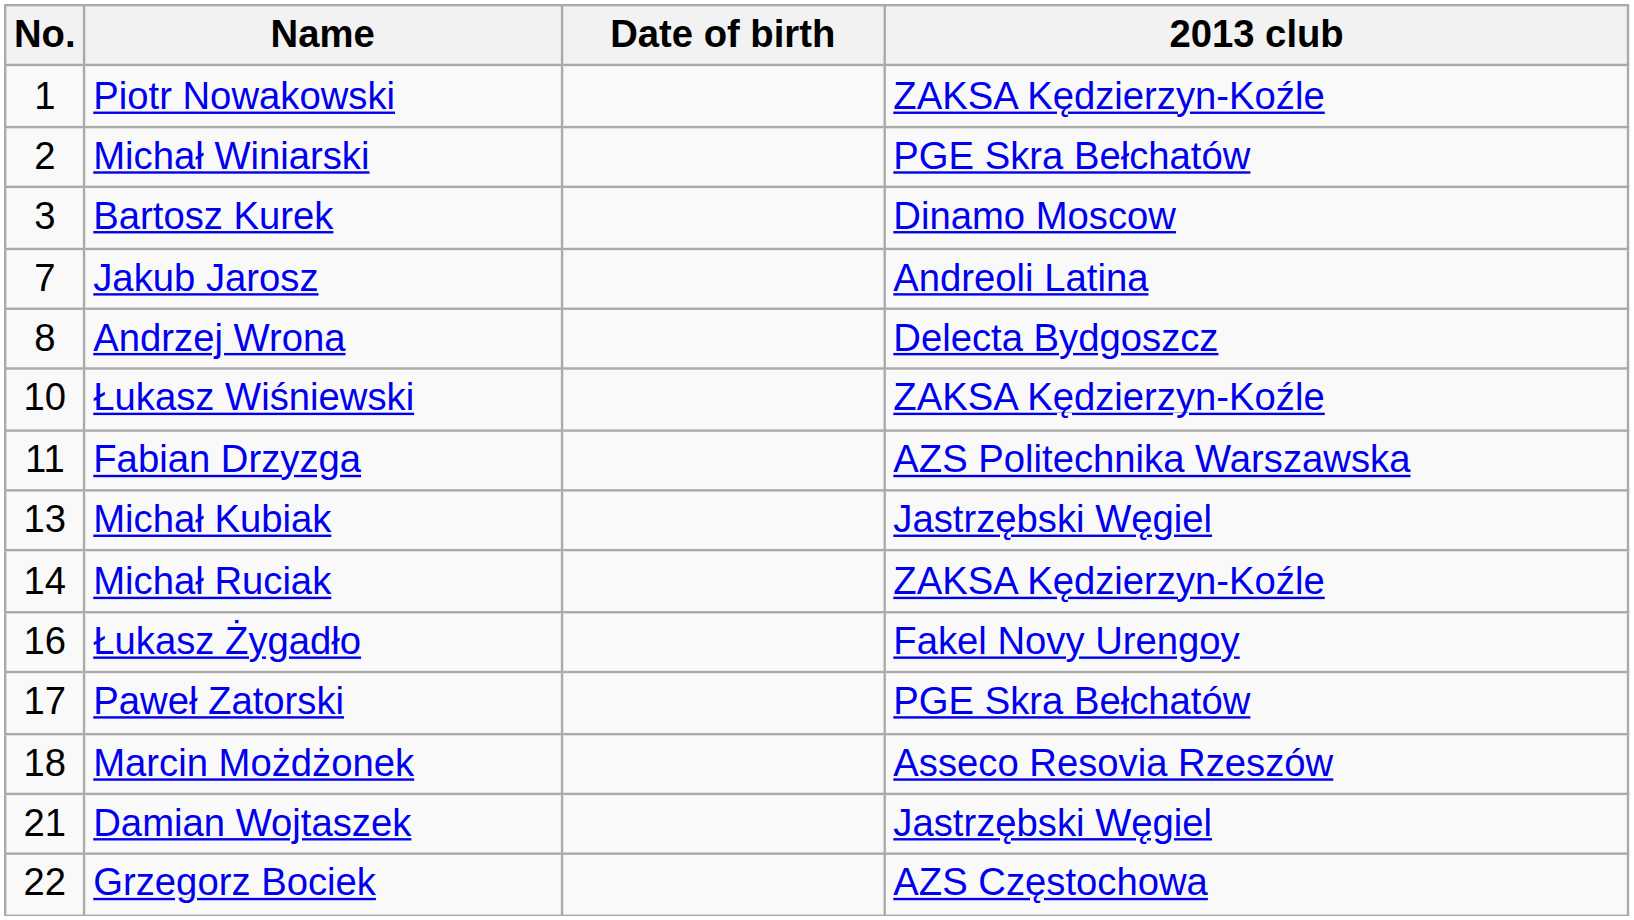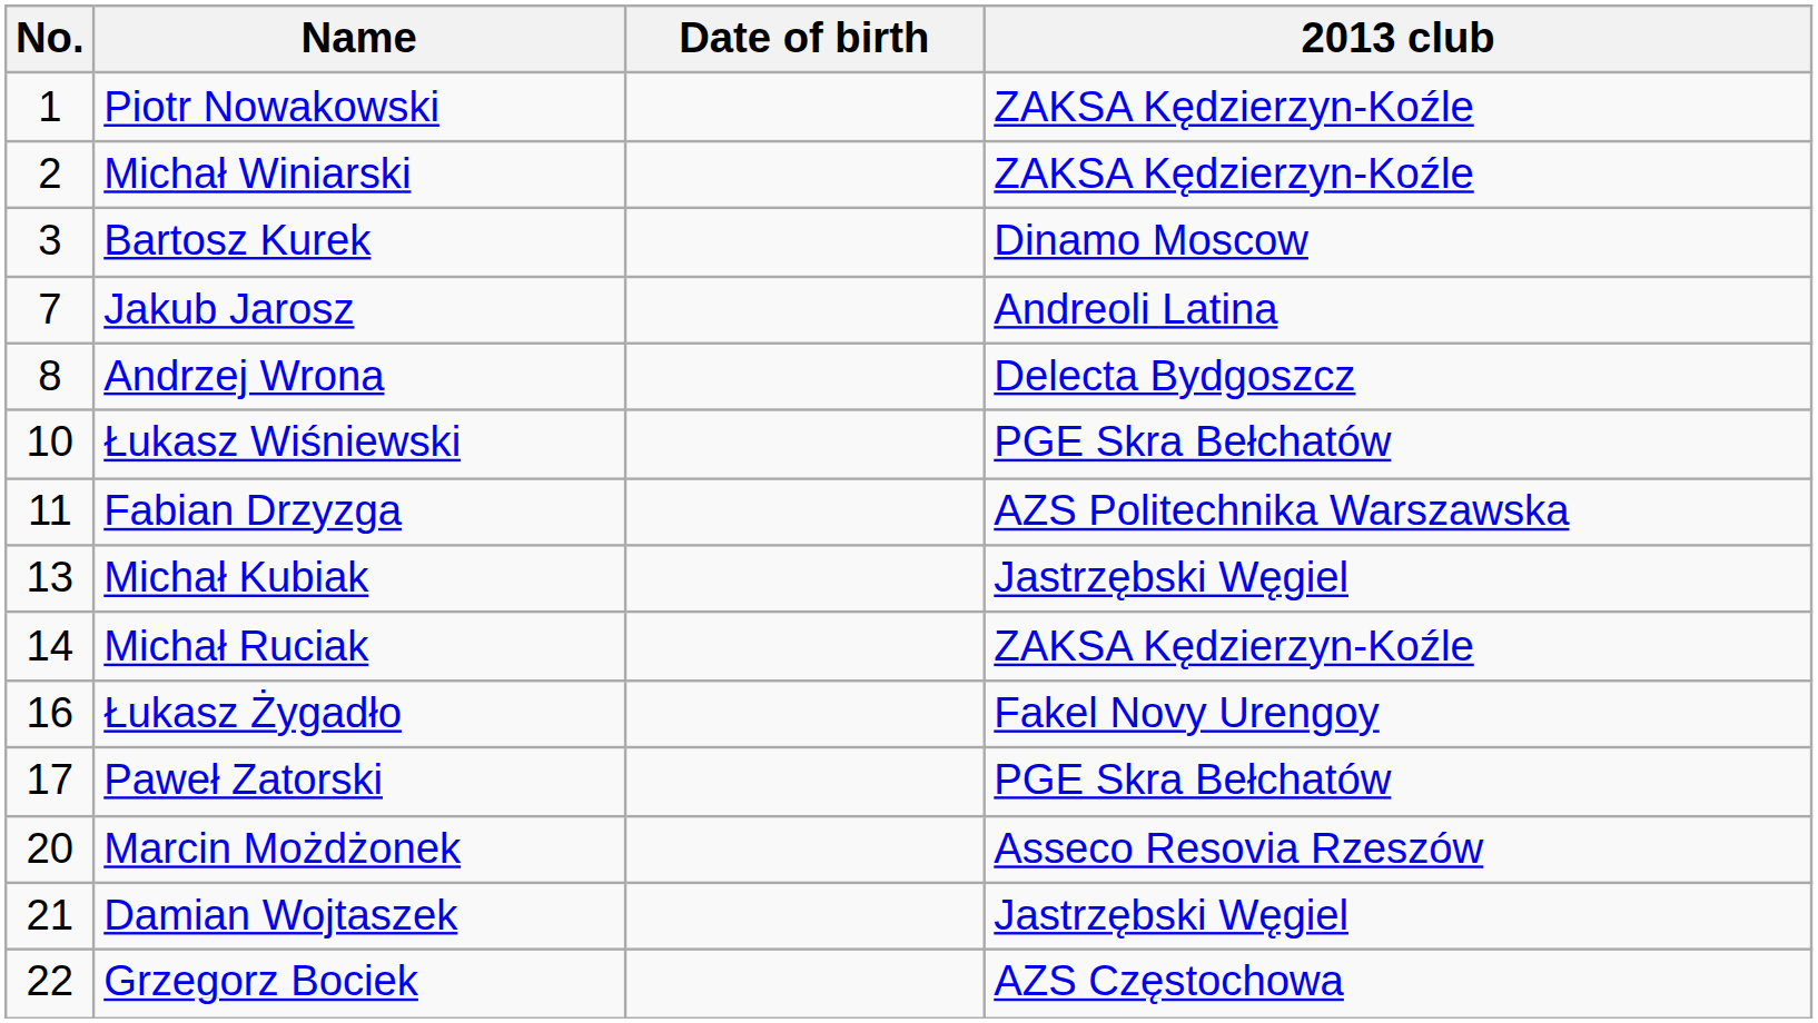Michał Winiarski | 2013 club: PGE Skra Bełchatów -> ZAKSA Kędzierzyn-Koźle
Łukasz Wiśniewski | 2013 club: ZAKSA Kędzierzyn-Koźle -> PGE Skra Bełchatów
Marcin Możdżonek | No.: 18 -> 20
